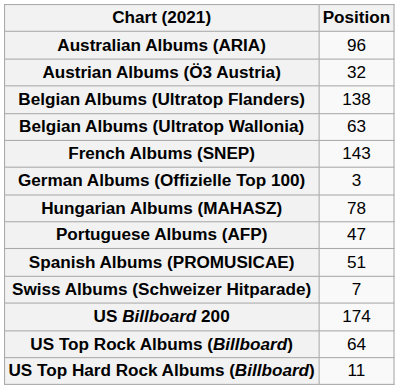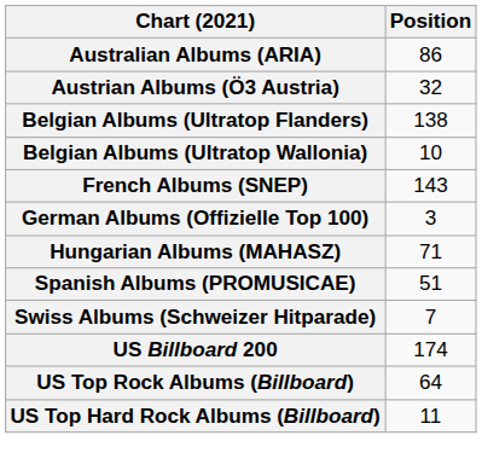Australian Albums (ARIA) | Position: 96 -> 86
Belgian Albums (Ultratop Wallonia) | Position: 63 -> 10
Hungarian Albums (MAHASZ) | Position: 78 -> 71
- row: Portuguese Albums (AFP) | 47
